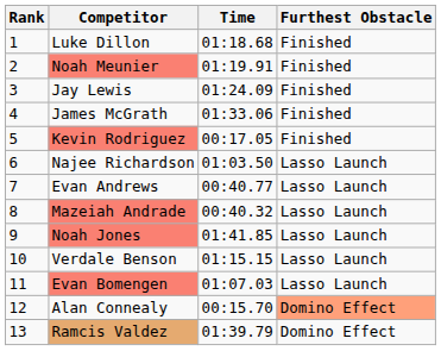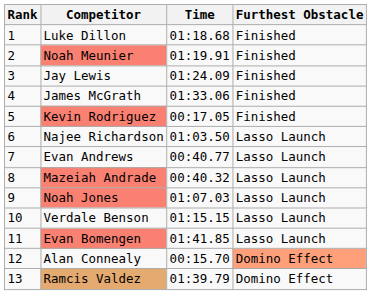Noah Jones | Time: 01:41.85 -> 01:07.03
Evan Bomengen | Time: 01:07.03 -> 01:41.85
